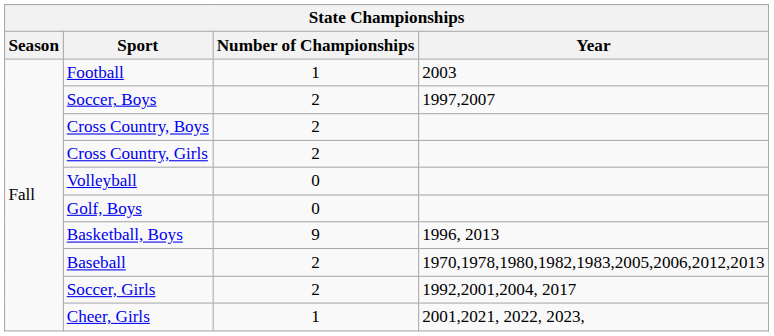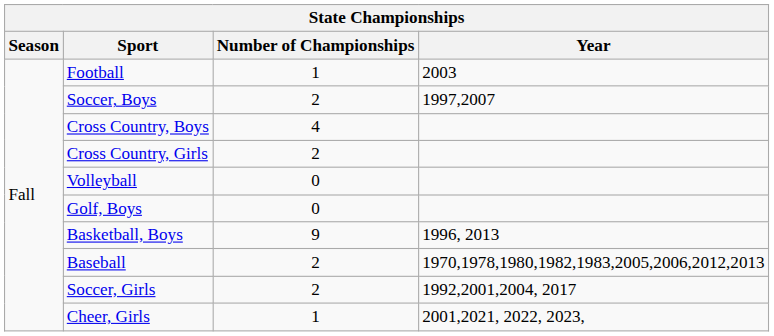Cross Country, Boys | Number of Championships: 2 -> 4
